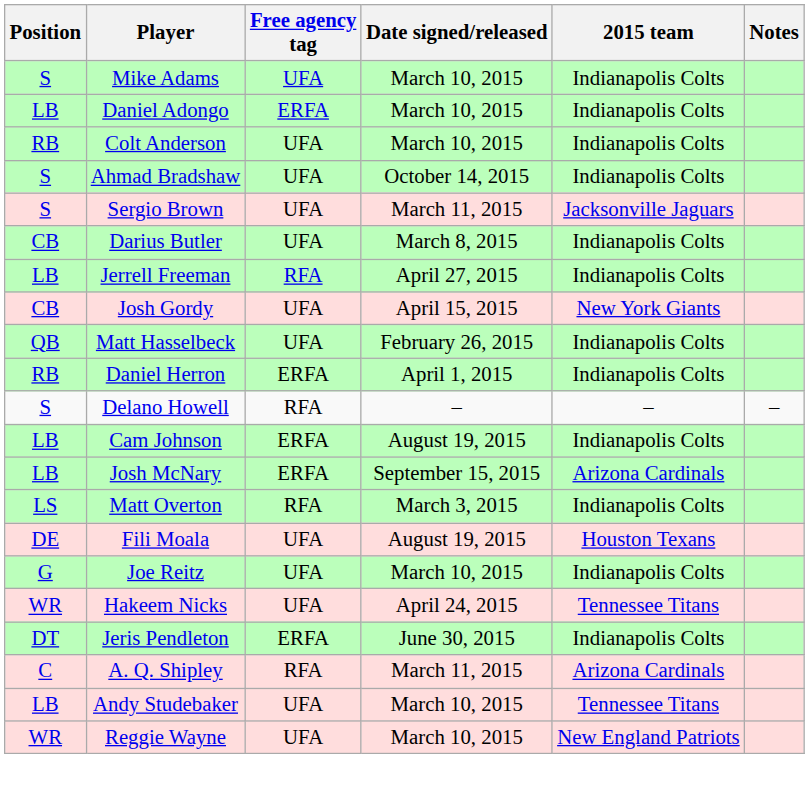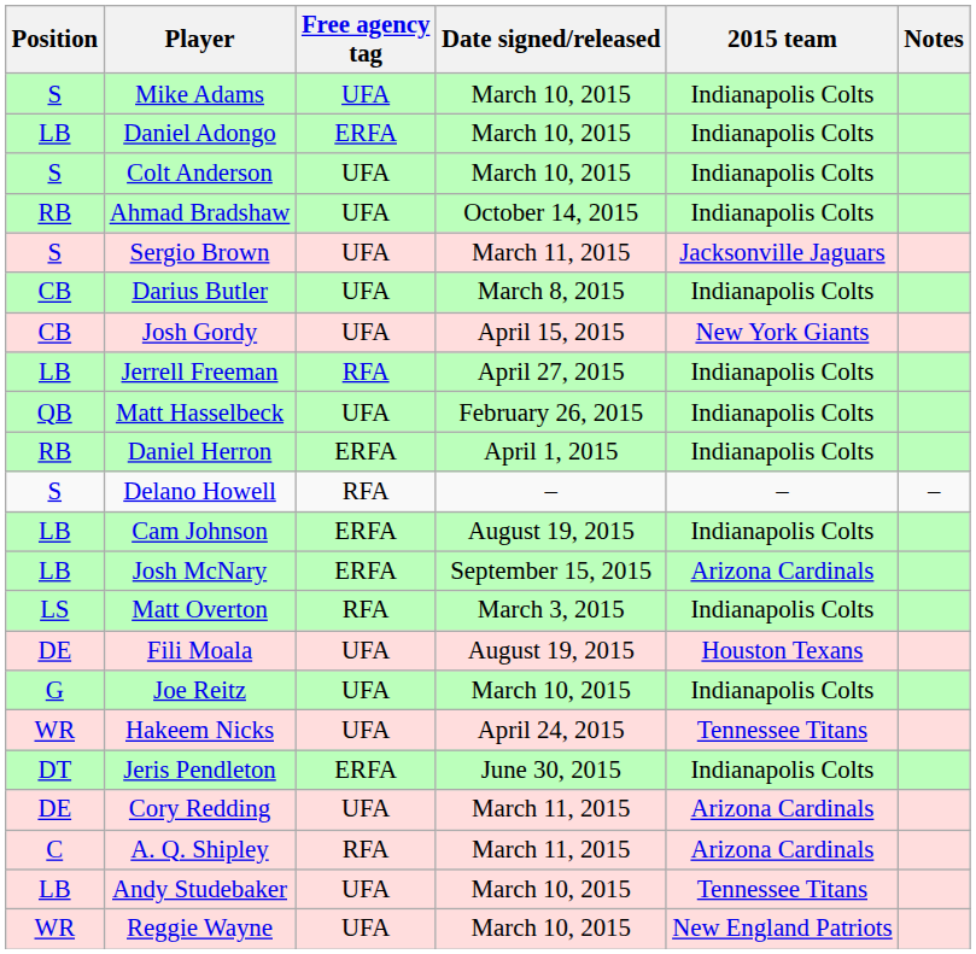Colt Anderson | Position: RB -> S
Ahmad Bradshaw | Position: S -> RB
rows swapped: Jerrell Freeman <-> Josh Gordy
+ row: DE | Cory Redding | UFA | March 11, 2015 | Arizona Cardinals
